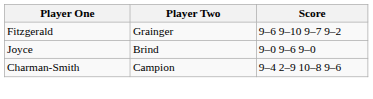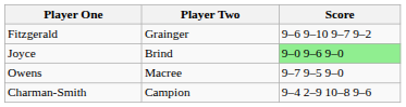Joyce | Score: no background -> lightgreen background
+ row: Owens | Macree | 9–7 9–5 9–0
